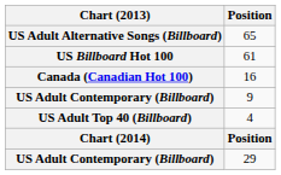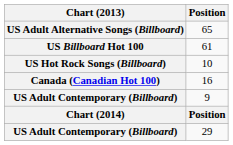+ row: US Hot Rock Songs (Billboard) | 10
- row: US Adult Top 40 (Billboard) | 4
